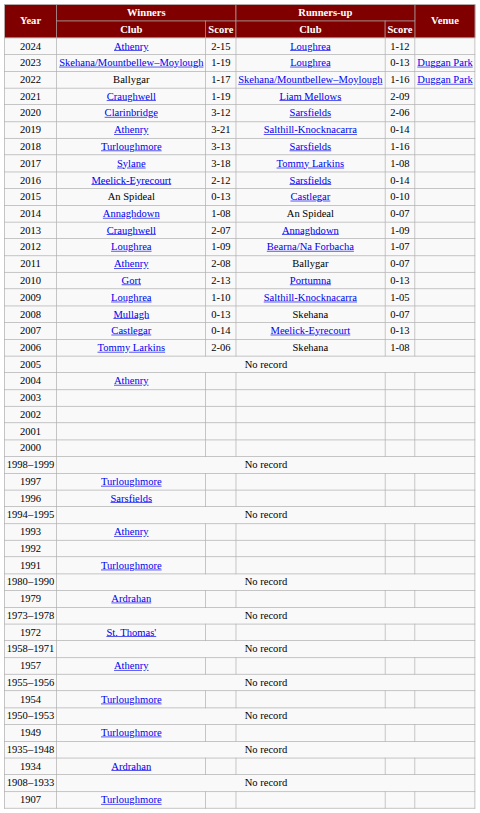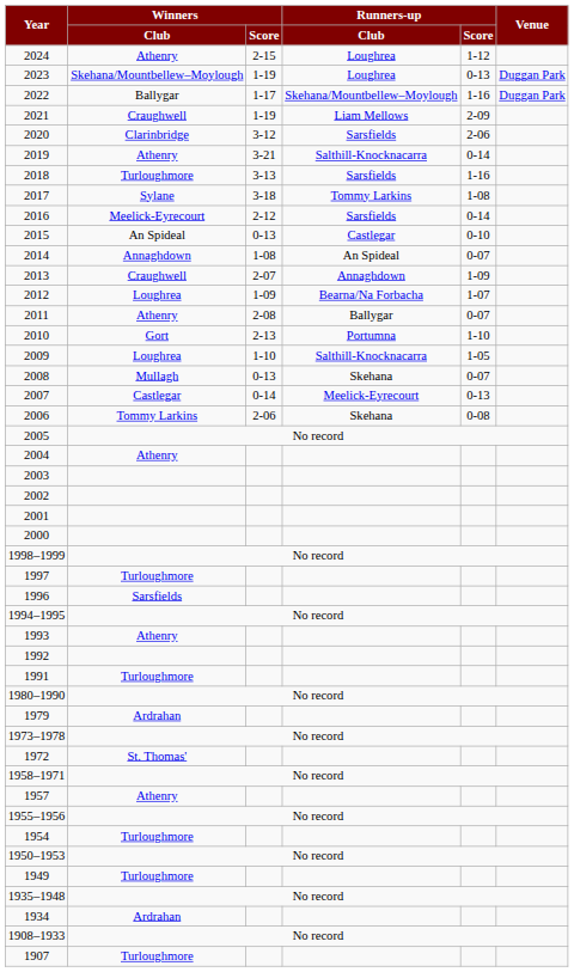2010 | Runners-up / Score: 0-13 -> 1-10
2006 | Runners-up / Score: 1-08 -> 0-08
